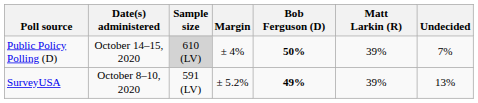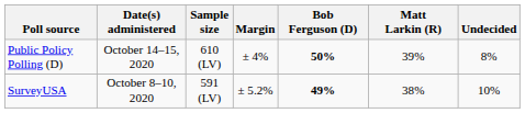Public Policy Polling (D) | Sample size: lightgrey background -> no background
Public Policy Polling (D) | Undecided: 7% -> 8%
SurveyUSA | Matt Larkin (R): 39% -> 38%
SurveyUSA | Undecided: 13% -> 10%
